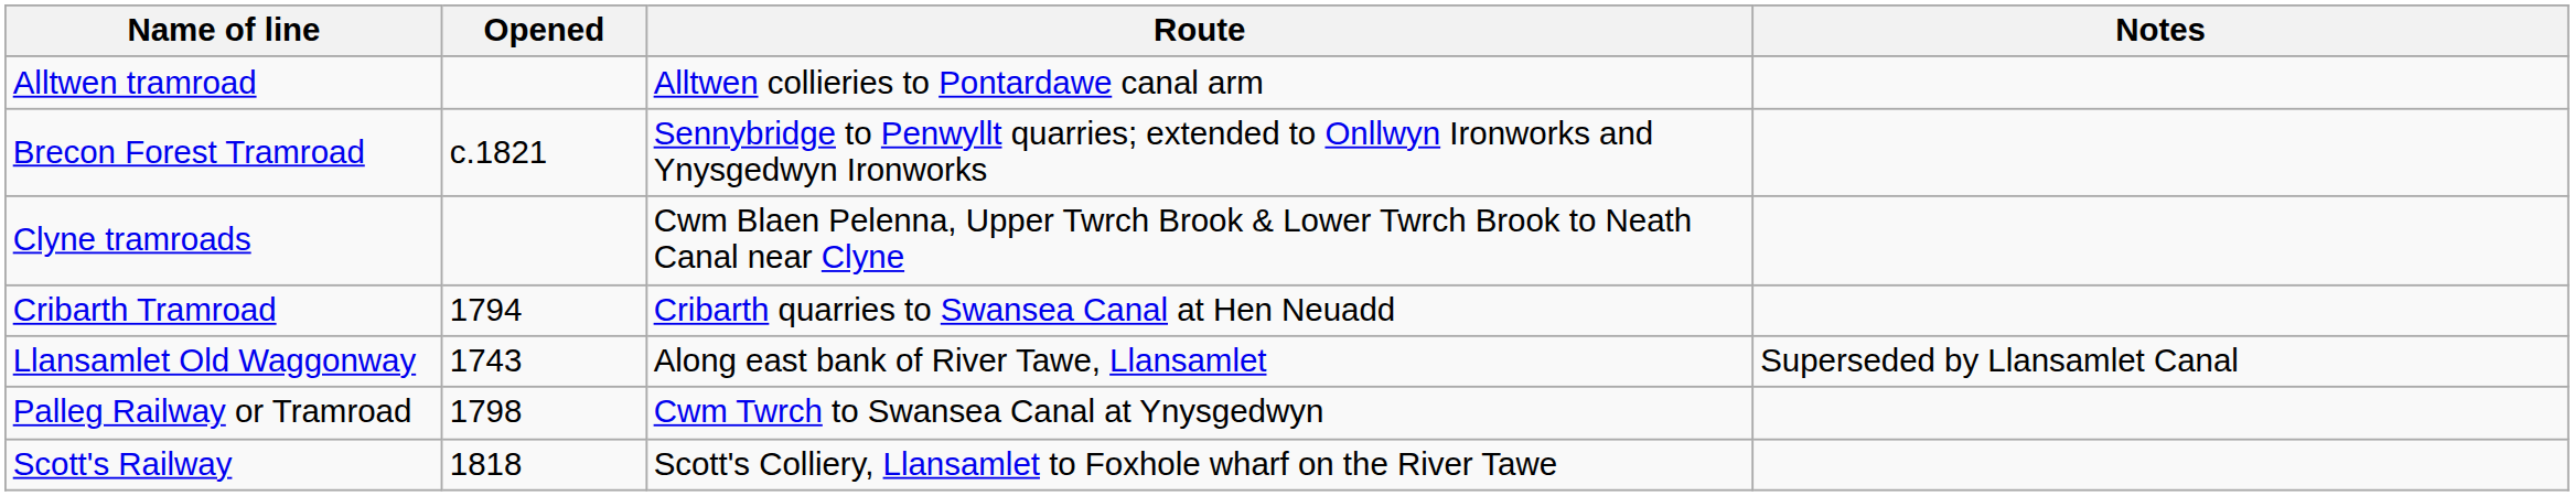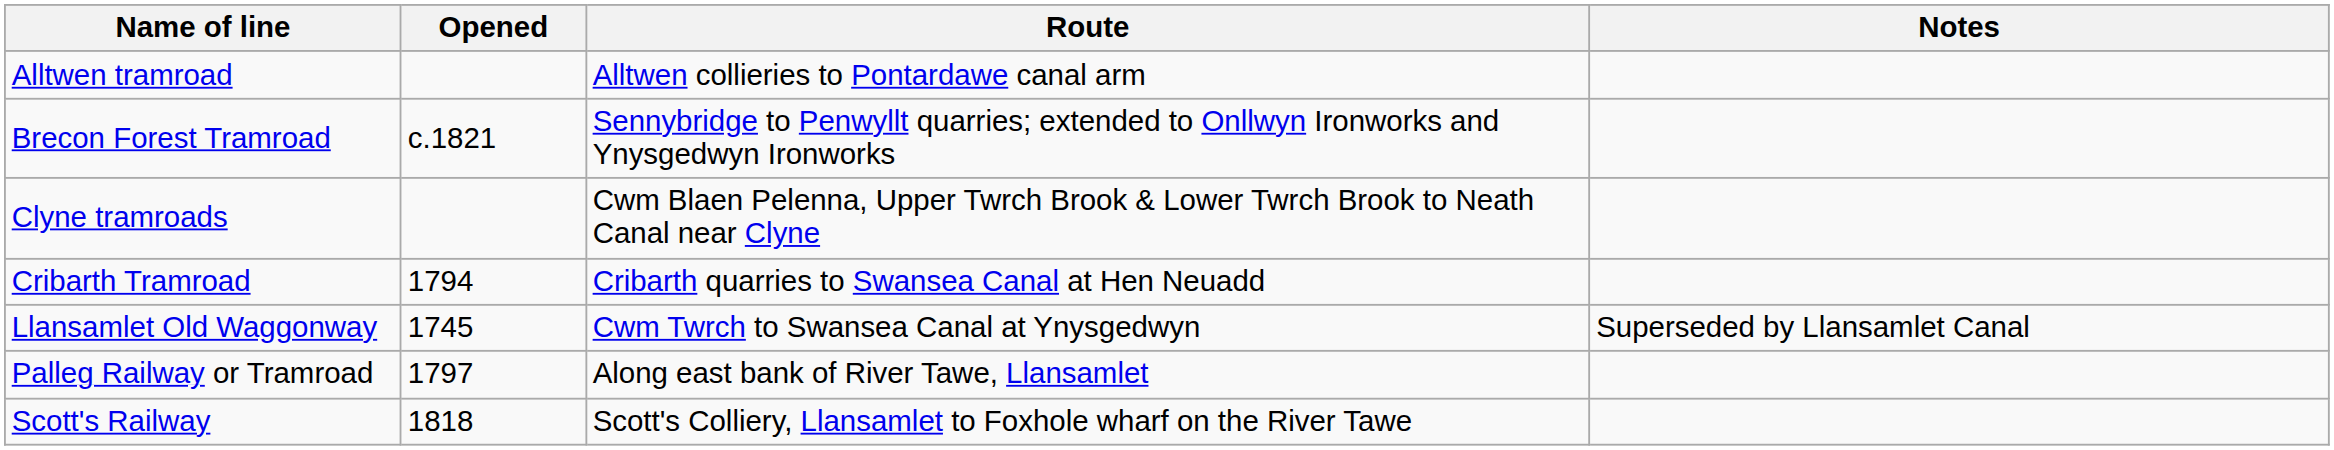Llansamlet Old Waggonway | Opened: 1743 -> 1745
Llansamlet Old Waggonway | Route: Along east bank of River Tawe, Llansamlet -> Cwm Twrch to Swansea Canal at Ynysgedwyn
Palleg Railway or Tramroad | Opened: 1798 -> 1797
Palleg Railway or Tramroad | Route: Cwm Twrch to Swansea Canal at Ynysgedwyn -> Along east bank of River Tawe, Llansamlet
